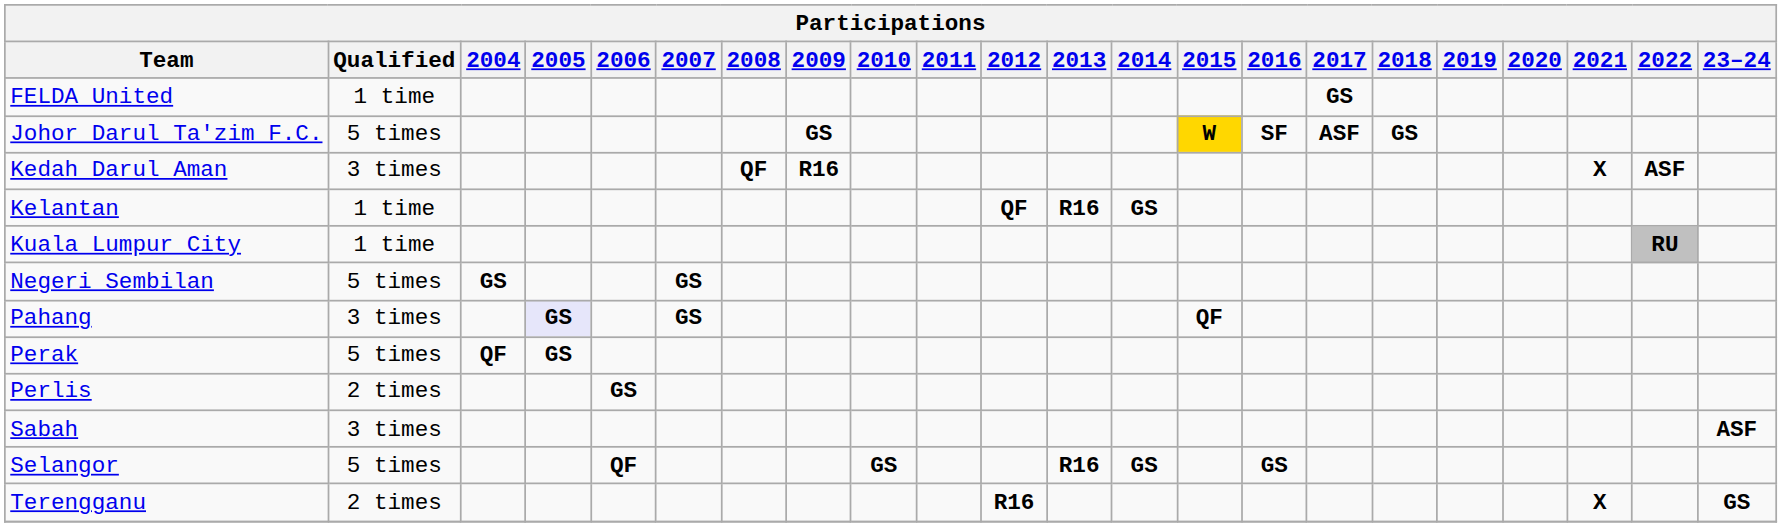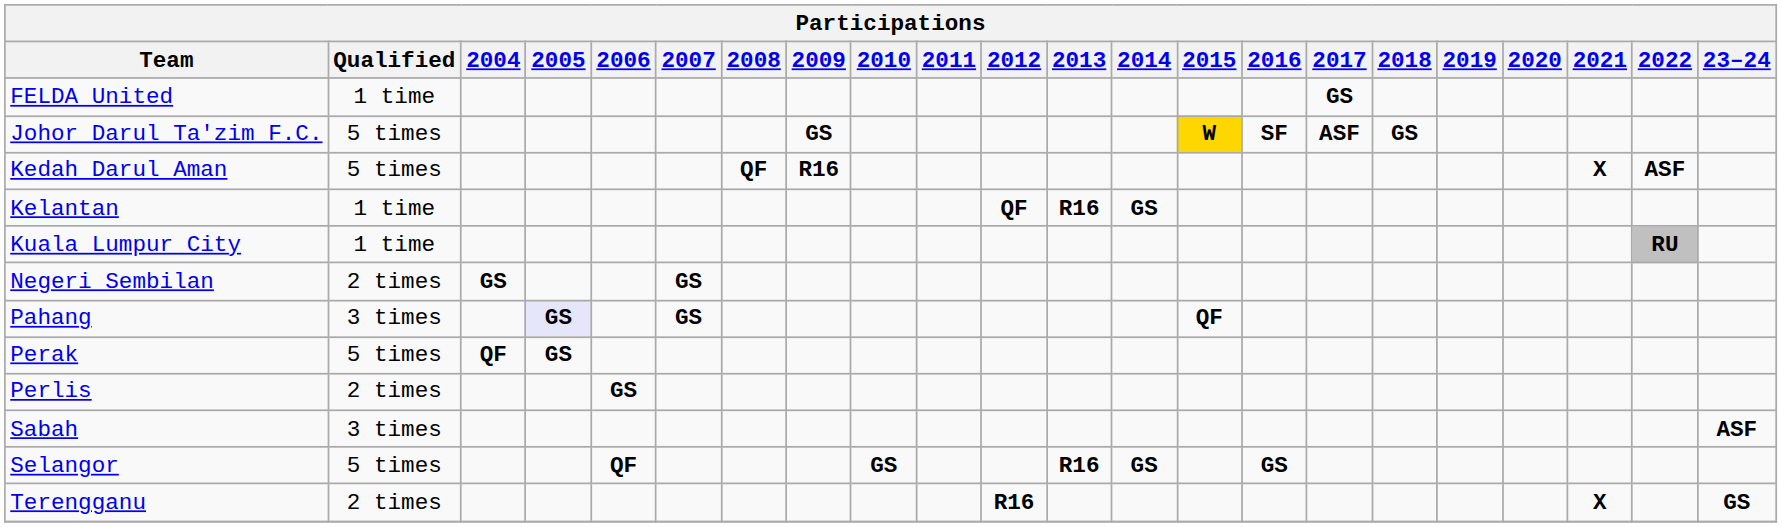Kedah Darul Aman | Qualified: 3 times -> 5 times
Negeri Sembilan | Qualified: 5 times -> 2 times
